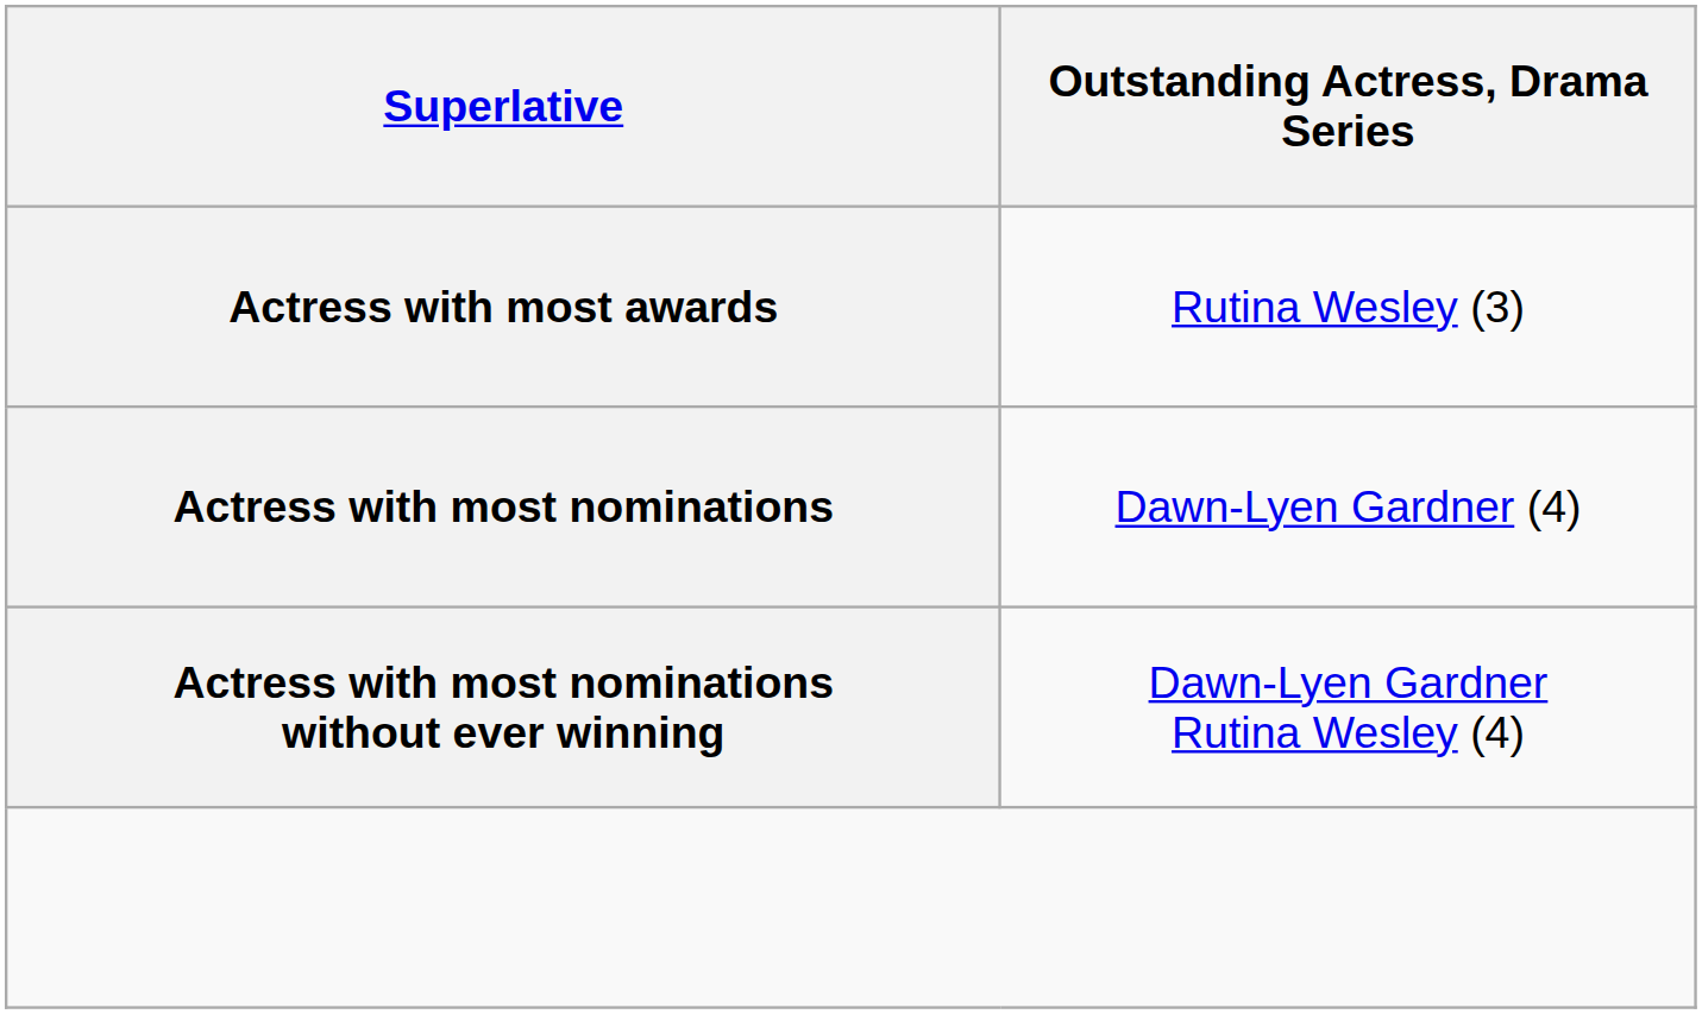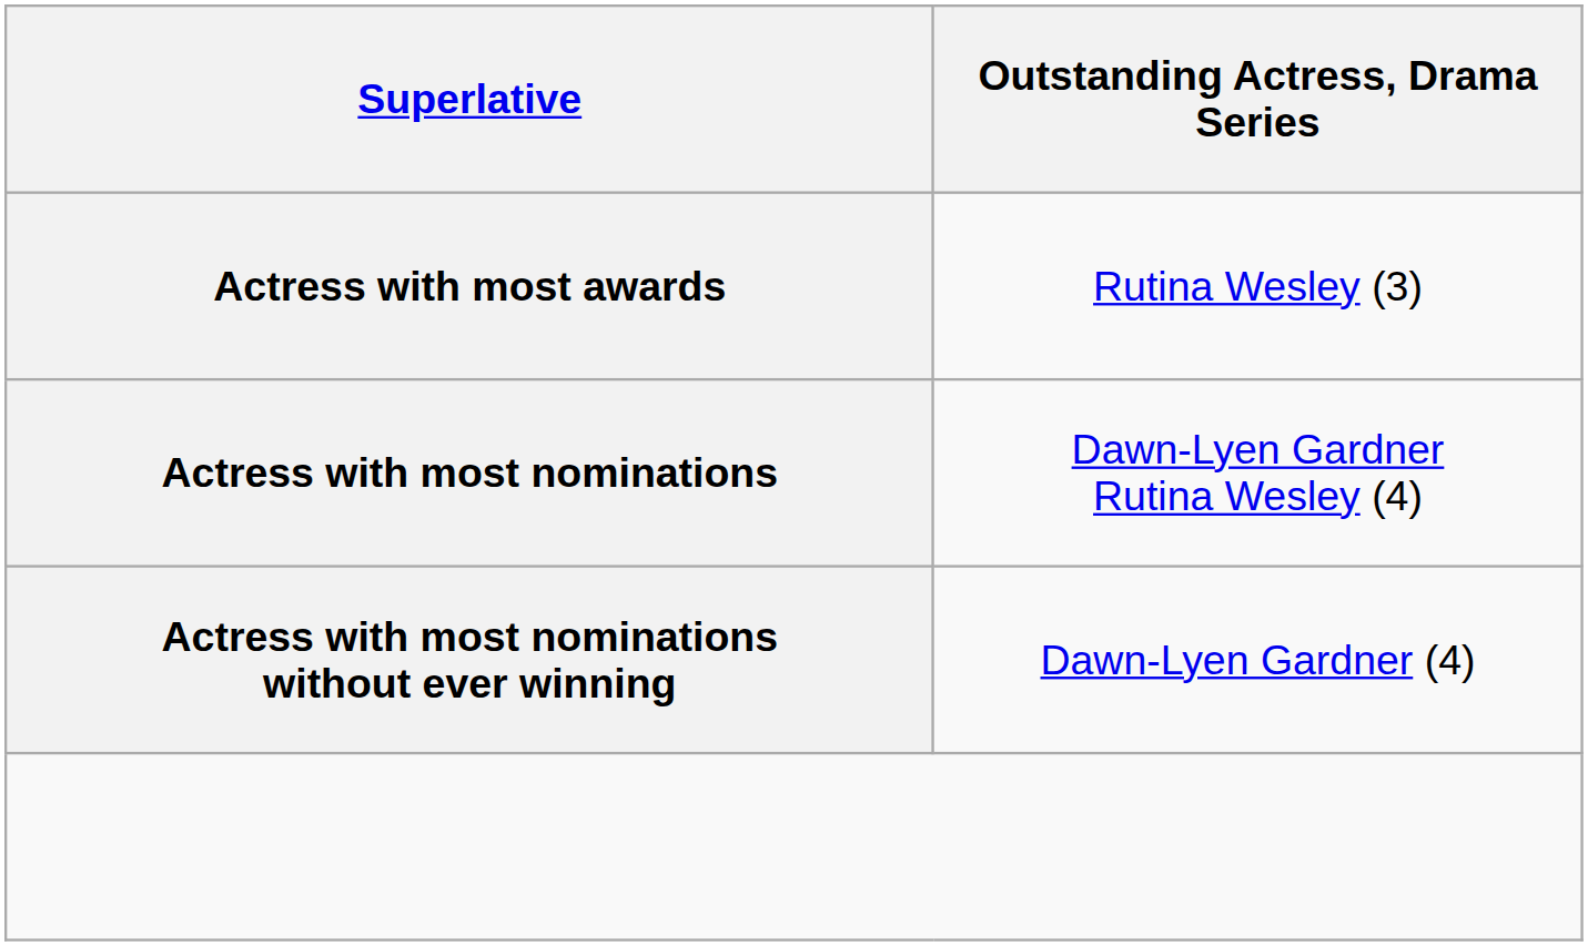Actress with most nominations | column 2: Dawn-Lyen Gardner (4) -> Dawn-Lyen Gardner Rutina Wesley (4)
Actress with most nominations without ever winning | column 2: Dawn-Lyen Gardner Rutina Wesley (4) -> Dawn-Lyen Gardner (4)
